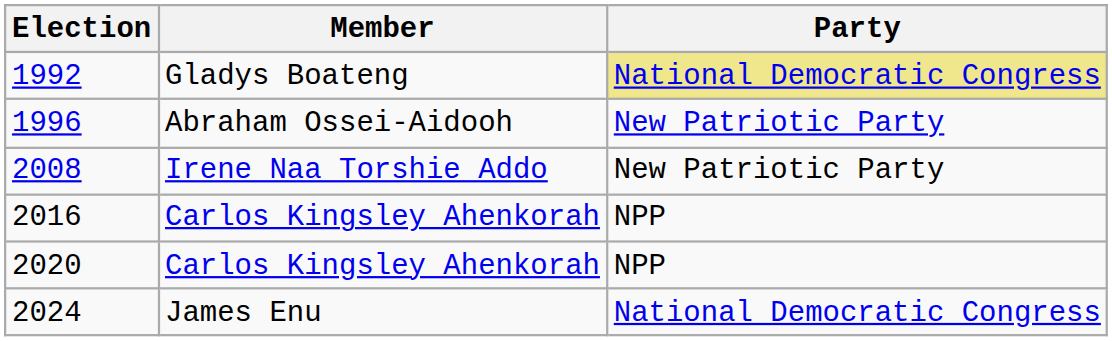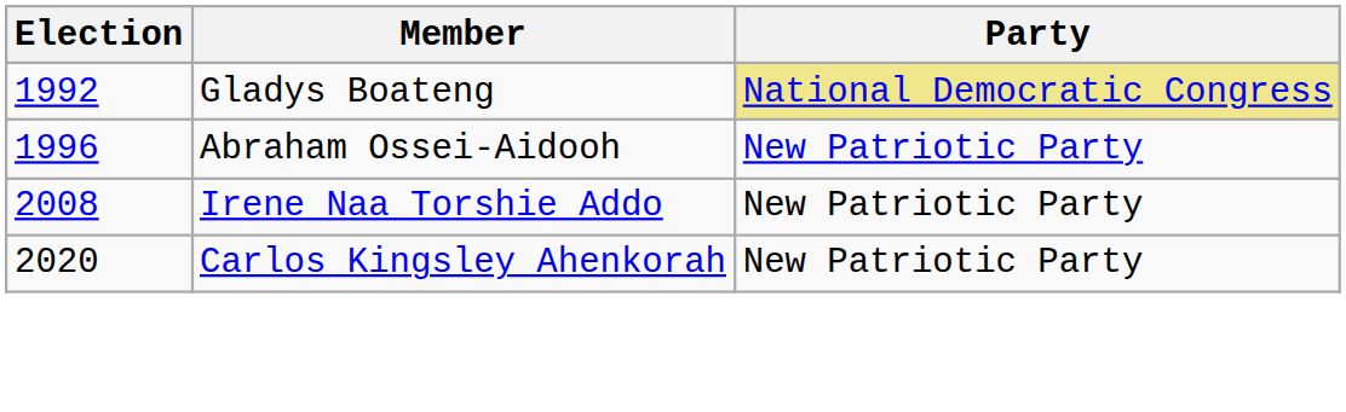- row: 2016 | Carlos Kingsley Ahenkorah | NPP
2020 | Party: NPP -> New Patriotic Party
- row: 2024 | James Enu | National Democratic Congress
